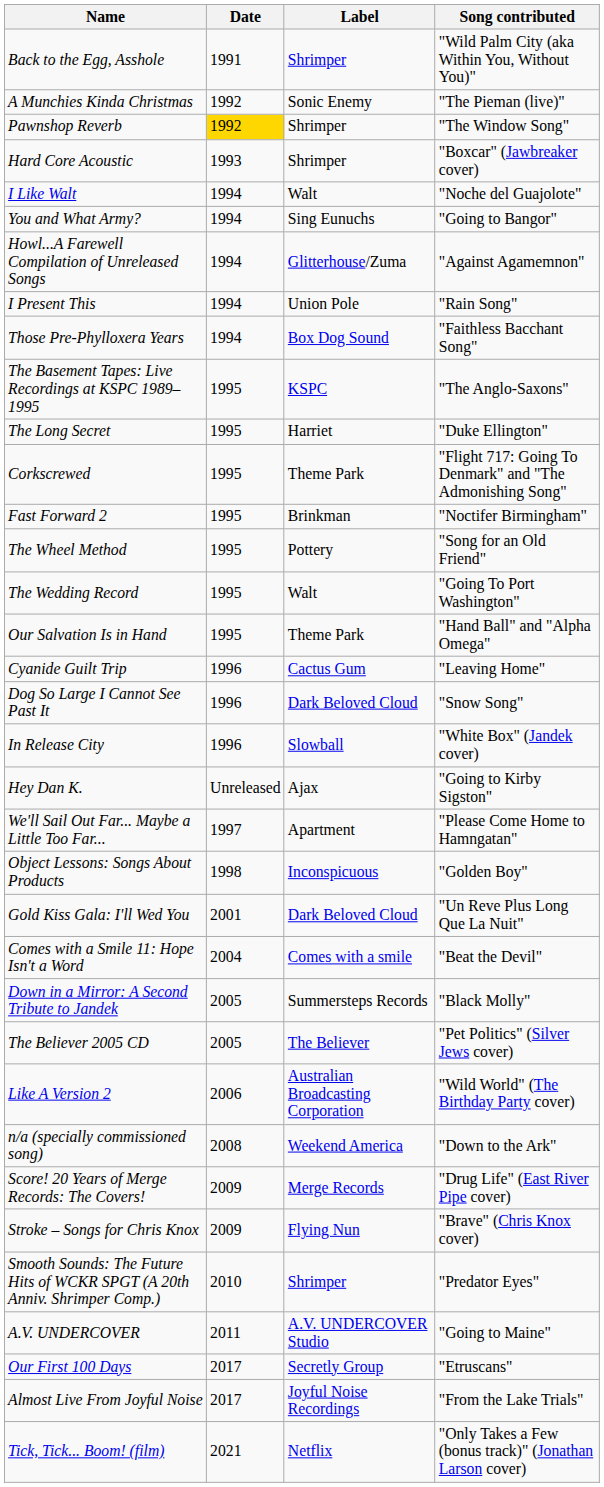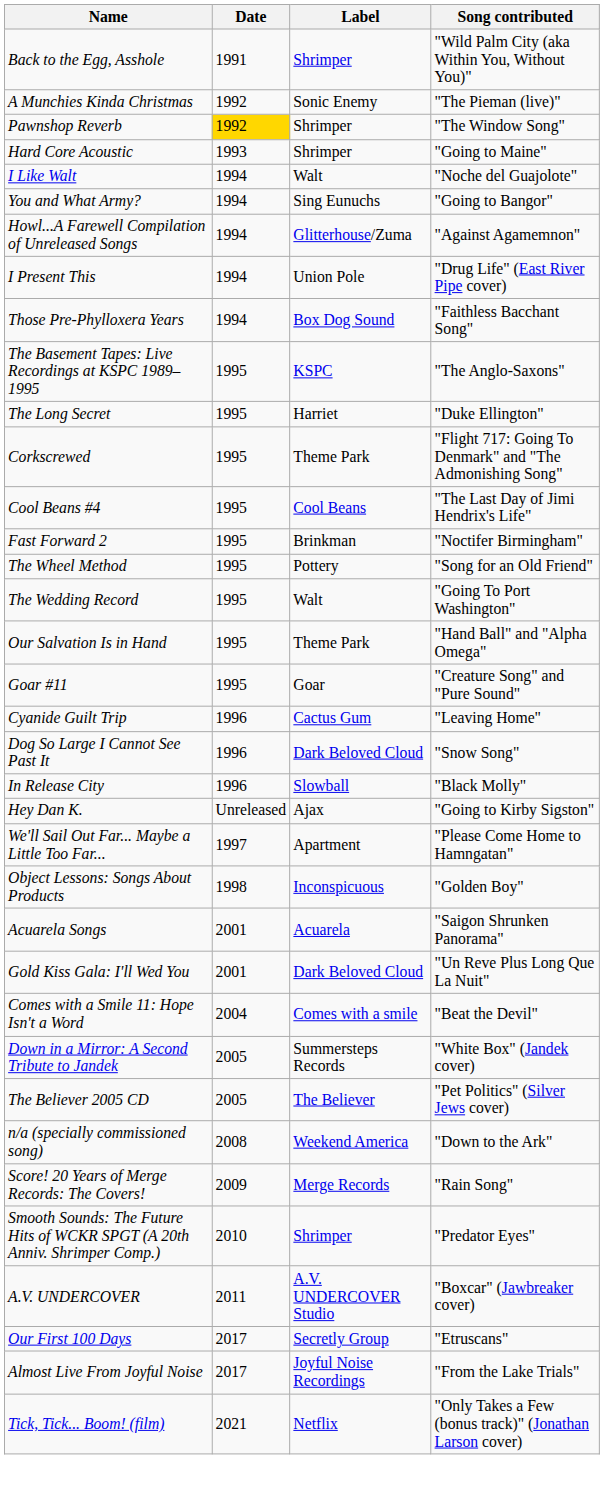Hard Core Acoustic | Song contributed: "Boxcar" (Jawbreaker cover) -> "Going to Maine"
I Present This | Song contributed: "Rain Song" -> "Drug Life" (East River Pipe cover)
+ row: Cool Beans #4 | 1995 | Cool Beans | "The Last Day of Jimi Hendrix's Life"
+ row: Goar #11 | 1995 | Goar | "Creature Song" and "Pure Sound"
In Release City | Song contributed: "White Box" (Jandek cover) -> "Black Molly"
+ row: Acuarela Songs | 2001 | Acuarela | "Saigon Shrunken Panorama"
Down in a Mirror: A Second Tribute to Jandek | Song contributed: "Black Molly" -> "White Box" (Jandek cover)
- row: Like A Version 2 | 2006 | Australian Broadcasting Corporation | "Wild World" (The Birthday Party cover)
Score! 20 Years of Merge Records: The Covers! | Song contributed: "Drug Life" (East River Pipe cover) -> "Rain Song"
- row: Stroke – Songs for Chris Knox | 2009 | Flying Nun | "Brave" (Chris Knox cover)
A.V. UNDERCOVER | Song contributed: "Going to Maine" -> "Boxcar" (Jawbreaker cover)
